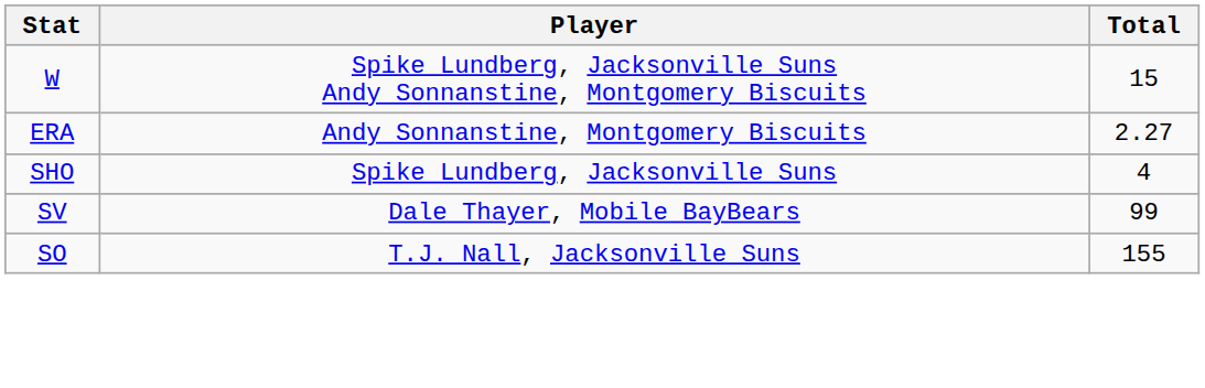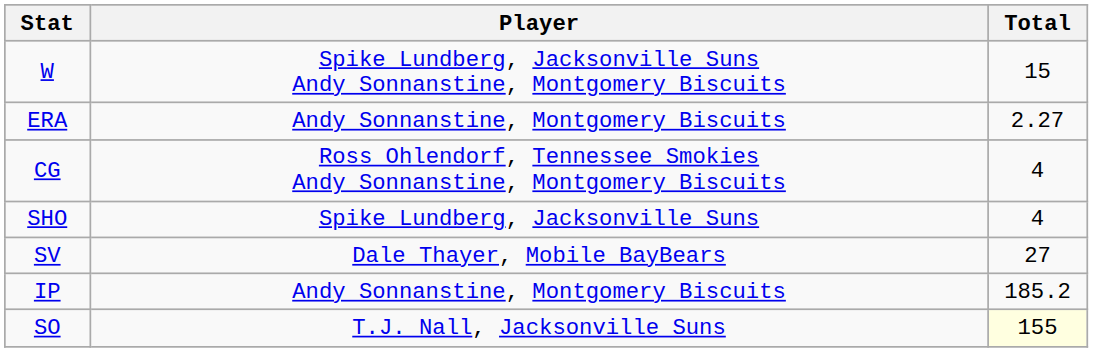+ row: CG | Ross Ohlendorf, Tennessee Smokies Andy Sonnanstine, Montgomery Biscuits | 4
SV | Total: 99 -> 27
+ row: IP | Andy Sonnanstine, Montgomery Biscuits | 185.2
SO | Total: no background -> lightyellow background
